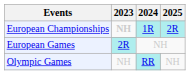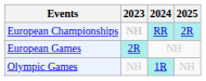European Championships | 2024: 1R -> RR
Olympic Games | 2024: RR -> 1R
